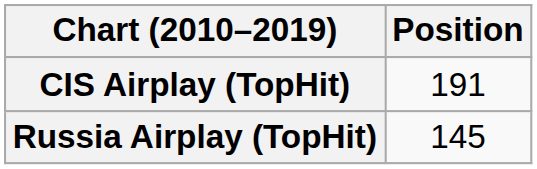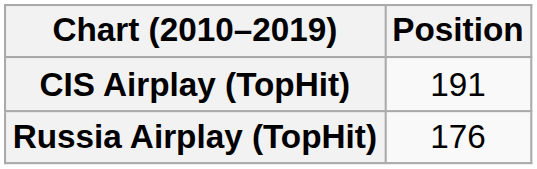Russia Airplay (TopHit) | Position: 145 -> 176
